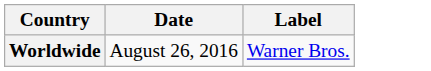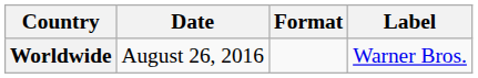+ column: Format
